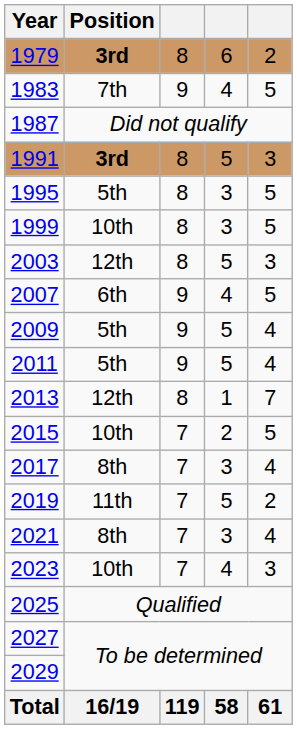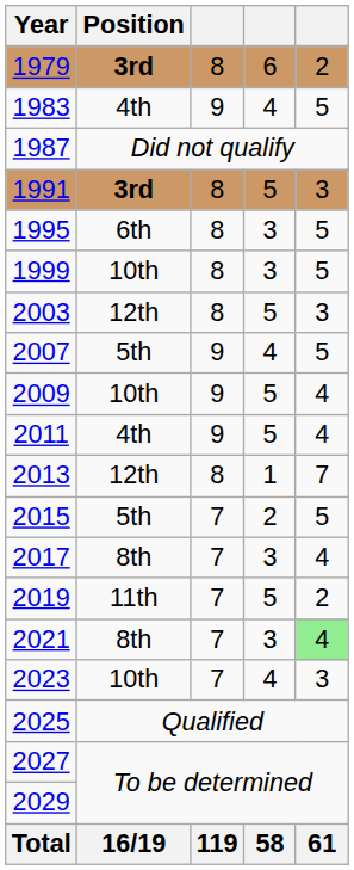1983 | Position: 7th -> 4th
1995 | Position: 5th -> 6th
2007 | Position: 6th -> 5th
2009 | Position: 5th -> 10th
2011 | Position: 5th -> 4th
2015 | Position: 10th -> 5th
2021 | column 5: no background -> lightgreen background
